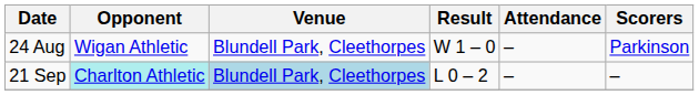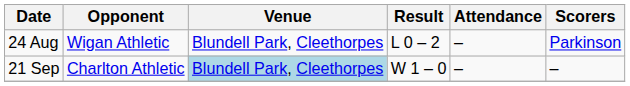24 Aug | Result: W 1 – 0 -> L 0 – 2
21 Sep | Opponent: paleturquoise background -> no background
21 Sep | Result: L 0 – 2 -> W 1 – 0
